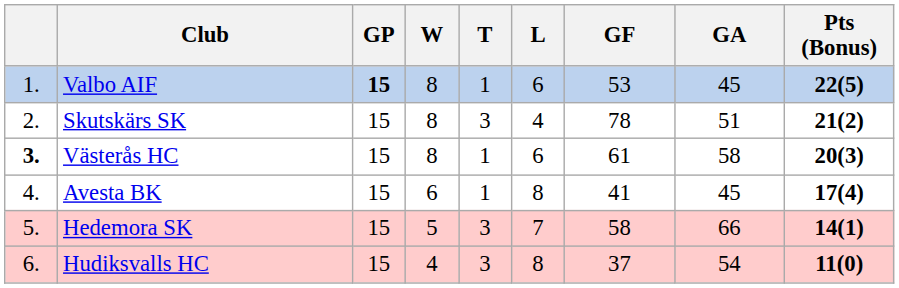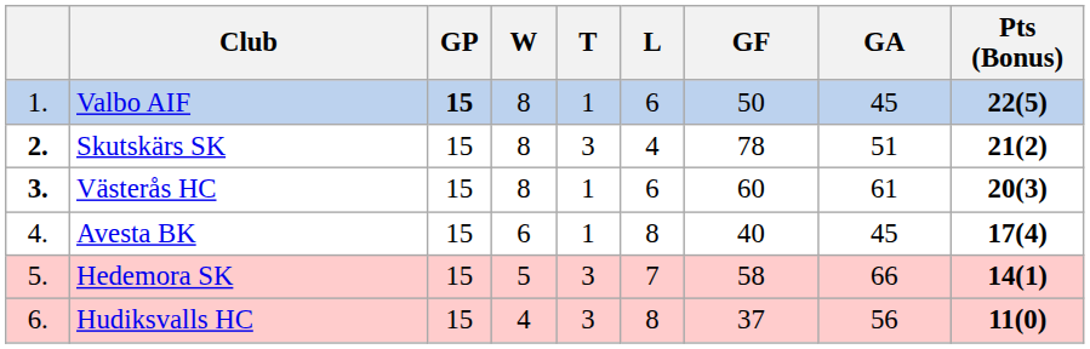Valbo AIF | GF: 53 -> 50
Skutskärs SK | column 1: normal -> bold
Västerås HC | GF: 61 -> 60
Västerås HC | GA: 58 -> 61
Avesta BK | GF: 41 -> 40
Hudiksvalls HC | GA: 54 -> 56
